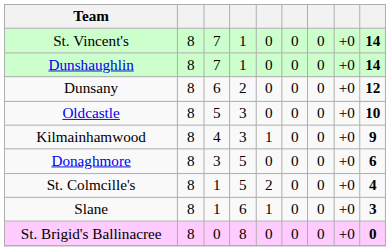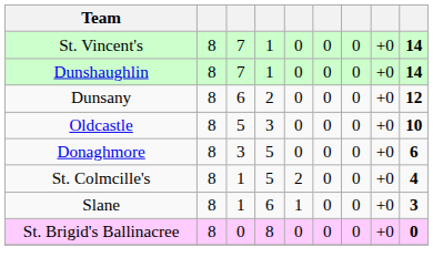- row: Kilmainhamwood | 8 | 4 | 3 | 1 | 0 | 0 | +0 | 9
